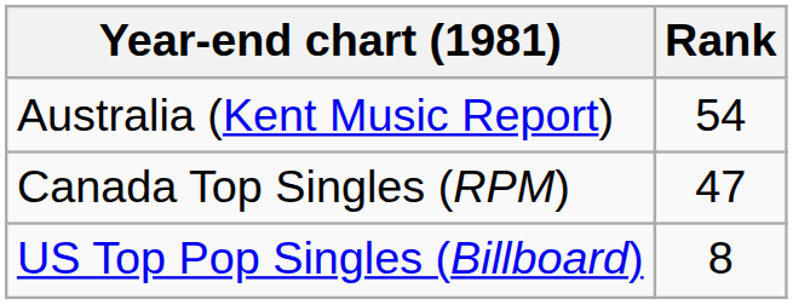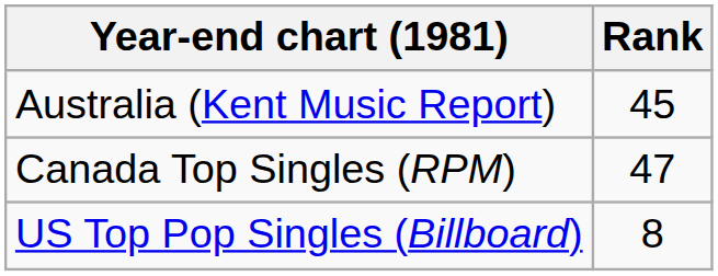Australia (Kent Music Report) | Rank: 54 -> 45
